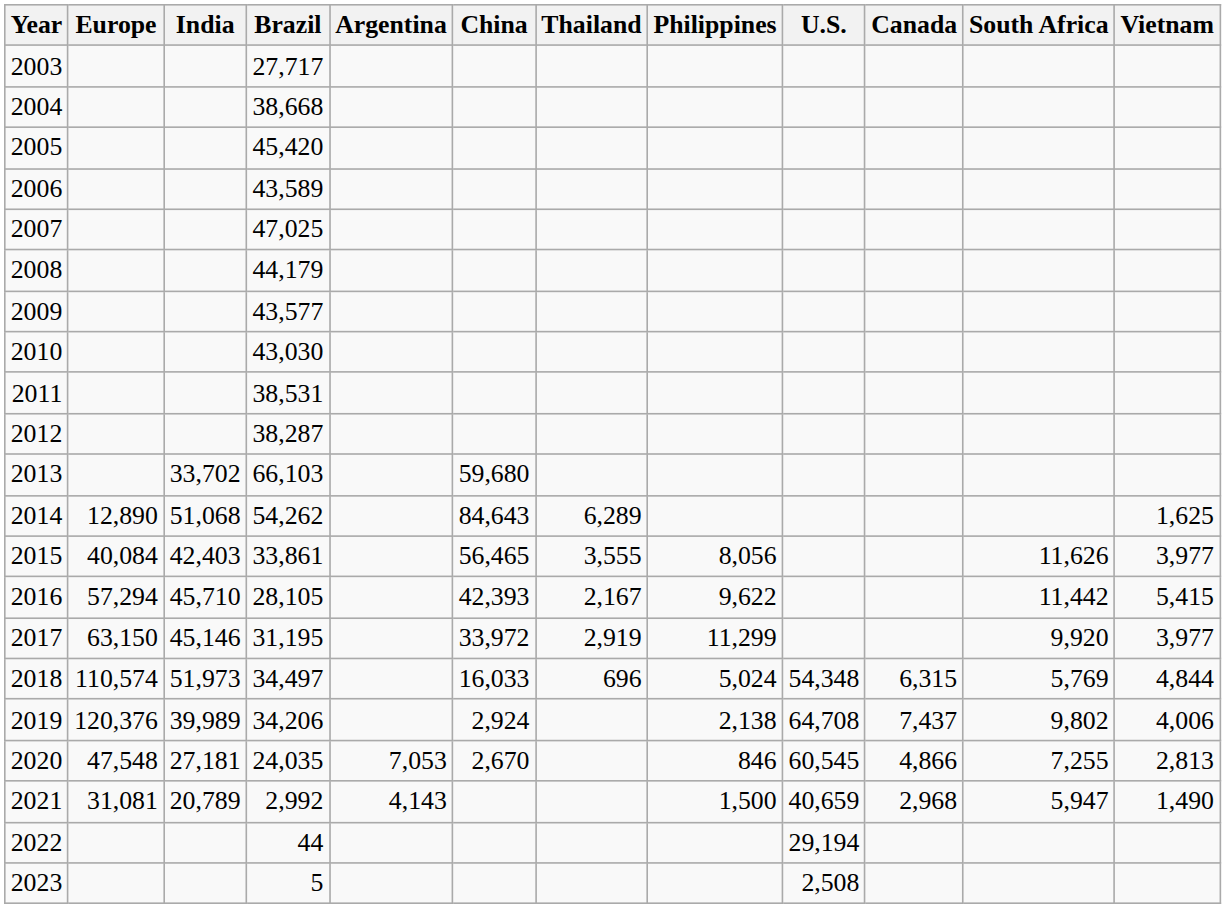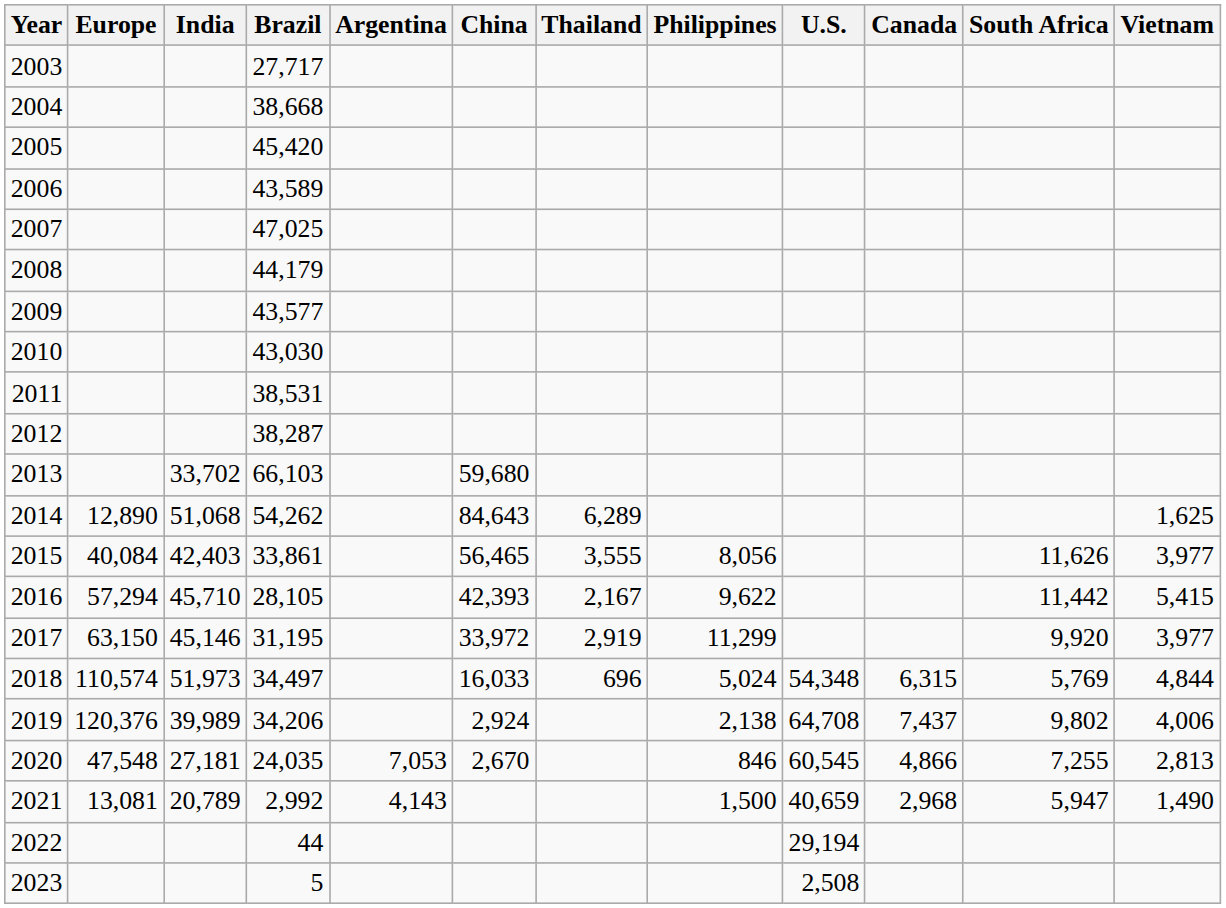2021 | Europe: 31,081 -> 13,081
